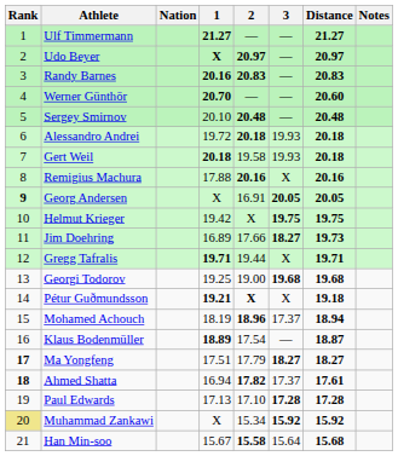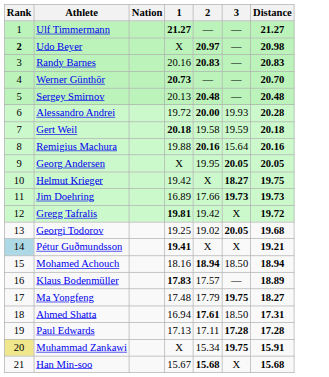- column: Notes
Udo Beyer | Rank: normal -> bold
Udo Beyer | 1: bold -> normal
Udo Beyer | Distance: 20.97 -> 20.98
Randy Barnes | 1: bold -> normal
Werner Günthör | 1: 20.70 -> 20.73
Werner Günthör | Distance: 20.60 -> 20.70
Sergey Smirnov | 1: 20.10 -> 20.13
Alessandro Andrei | 2: 20.18 -> 20.00
Alessandro Andrei | Distance: 20.18 -> 20.28
Gert Weil | 3: 19.93 -> 19.59
Remigius Machura | 1: 17.88 -> 19.88
Remigius Machura | 3: X -> 15.64
Georg Andersen | Rank: bold -> normal
Georg Andersen | 2: 16.91 -> 19.95
Helmut Krieger | 3: 19.75 -> 18.27
Jim Doehring | 3: 18.27 -> 19.73
Gregg Tafralis | 1: 19.71 -> 19.81
Gregg Tafralis | 2: 19.44 -> 19.42
Gregg Tafralis | Distance: 19.71 -> 19.72
Georgi Todorov | 2: 19.00 -> 19.02
Georgi Todorov | 3: 19.68 -> 20.05
Pétur Guðmundsson | Rank: no background -> lightblue background
Pétur Guðmundsson | 1: 19.21 -> 19.41
Pétur Guðmundsson | 2: bold -> normal
Pétur Guðmundsson | Distance: 19.18 -> 19.21
Mohamed Achouch | 1: 18.19 -> 18.16
Mohamed Achouch | 2: 18.96 -> 18.94
Mohamed Achouch | 3: 17.37 -> 18.50
Klaus Bodenmüller | 1: 18.89 -> 17.83
Klaus Bodenmüller | 2: 17.54 -> 17.57
Klaus Bodenmüller | Distance: 18.87 -> 18.89
Ma Yongfeng | Rank: bold -> normal
Ma Yongfeng | 1: 17.51 -> 17.48
Ma Yongfeng | 3: 18.27 -> 19.75
Ahmed Shatta | Rank: bold -> normal
Ahmed Shatta | 2: 17.82 -> 17.61
Ahmed Shatta | 3: 17.37 -> 18.50
Ahmed Shatta | Distance: 17.61 -> 17.31
Paul Edwards | 2: 17.10 -> 17.11
Muhammad Zankawi | 3: 15.92 -> 19.75
Muhammad Zankawi | Distance: 15.92 -> 15.91
Han Min-soo | 2: 15.58 -> 15.68
Han Min-soo | 3: 15.64 -> X
